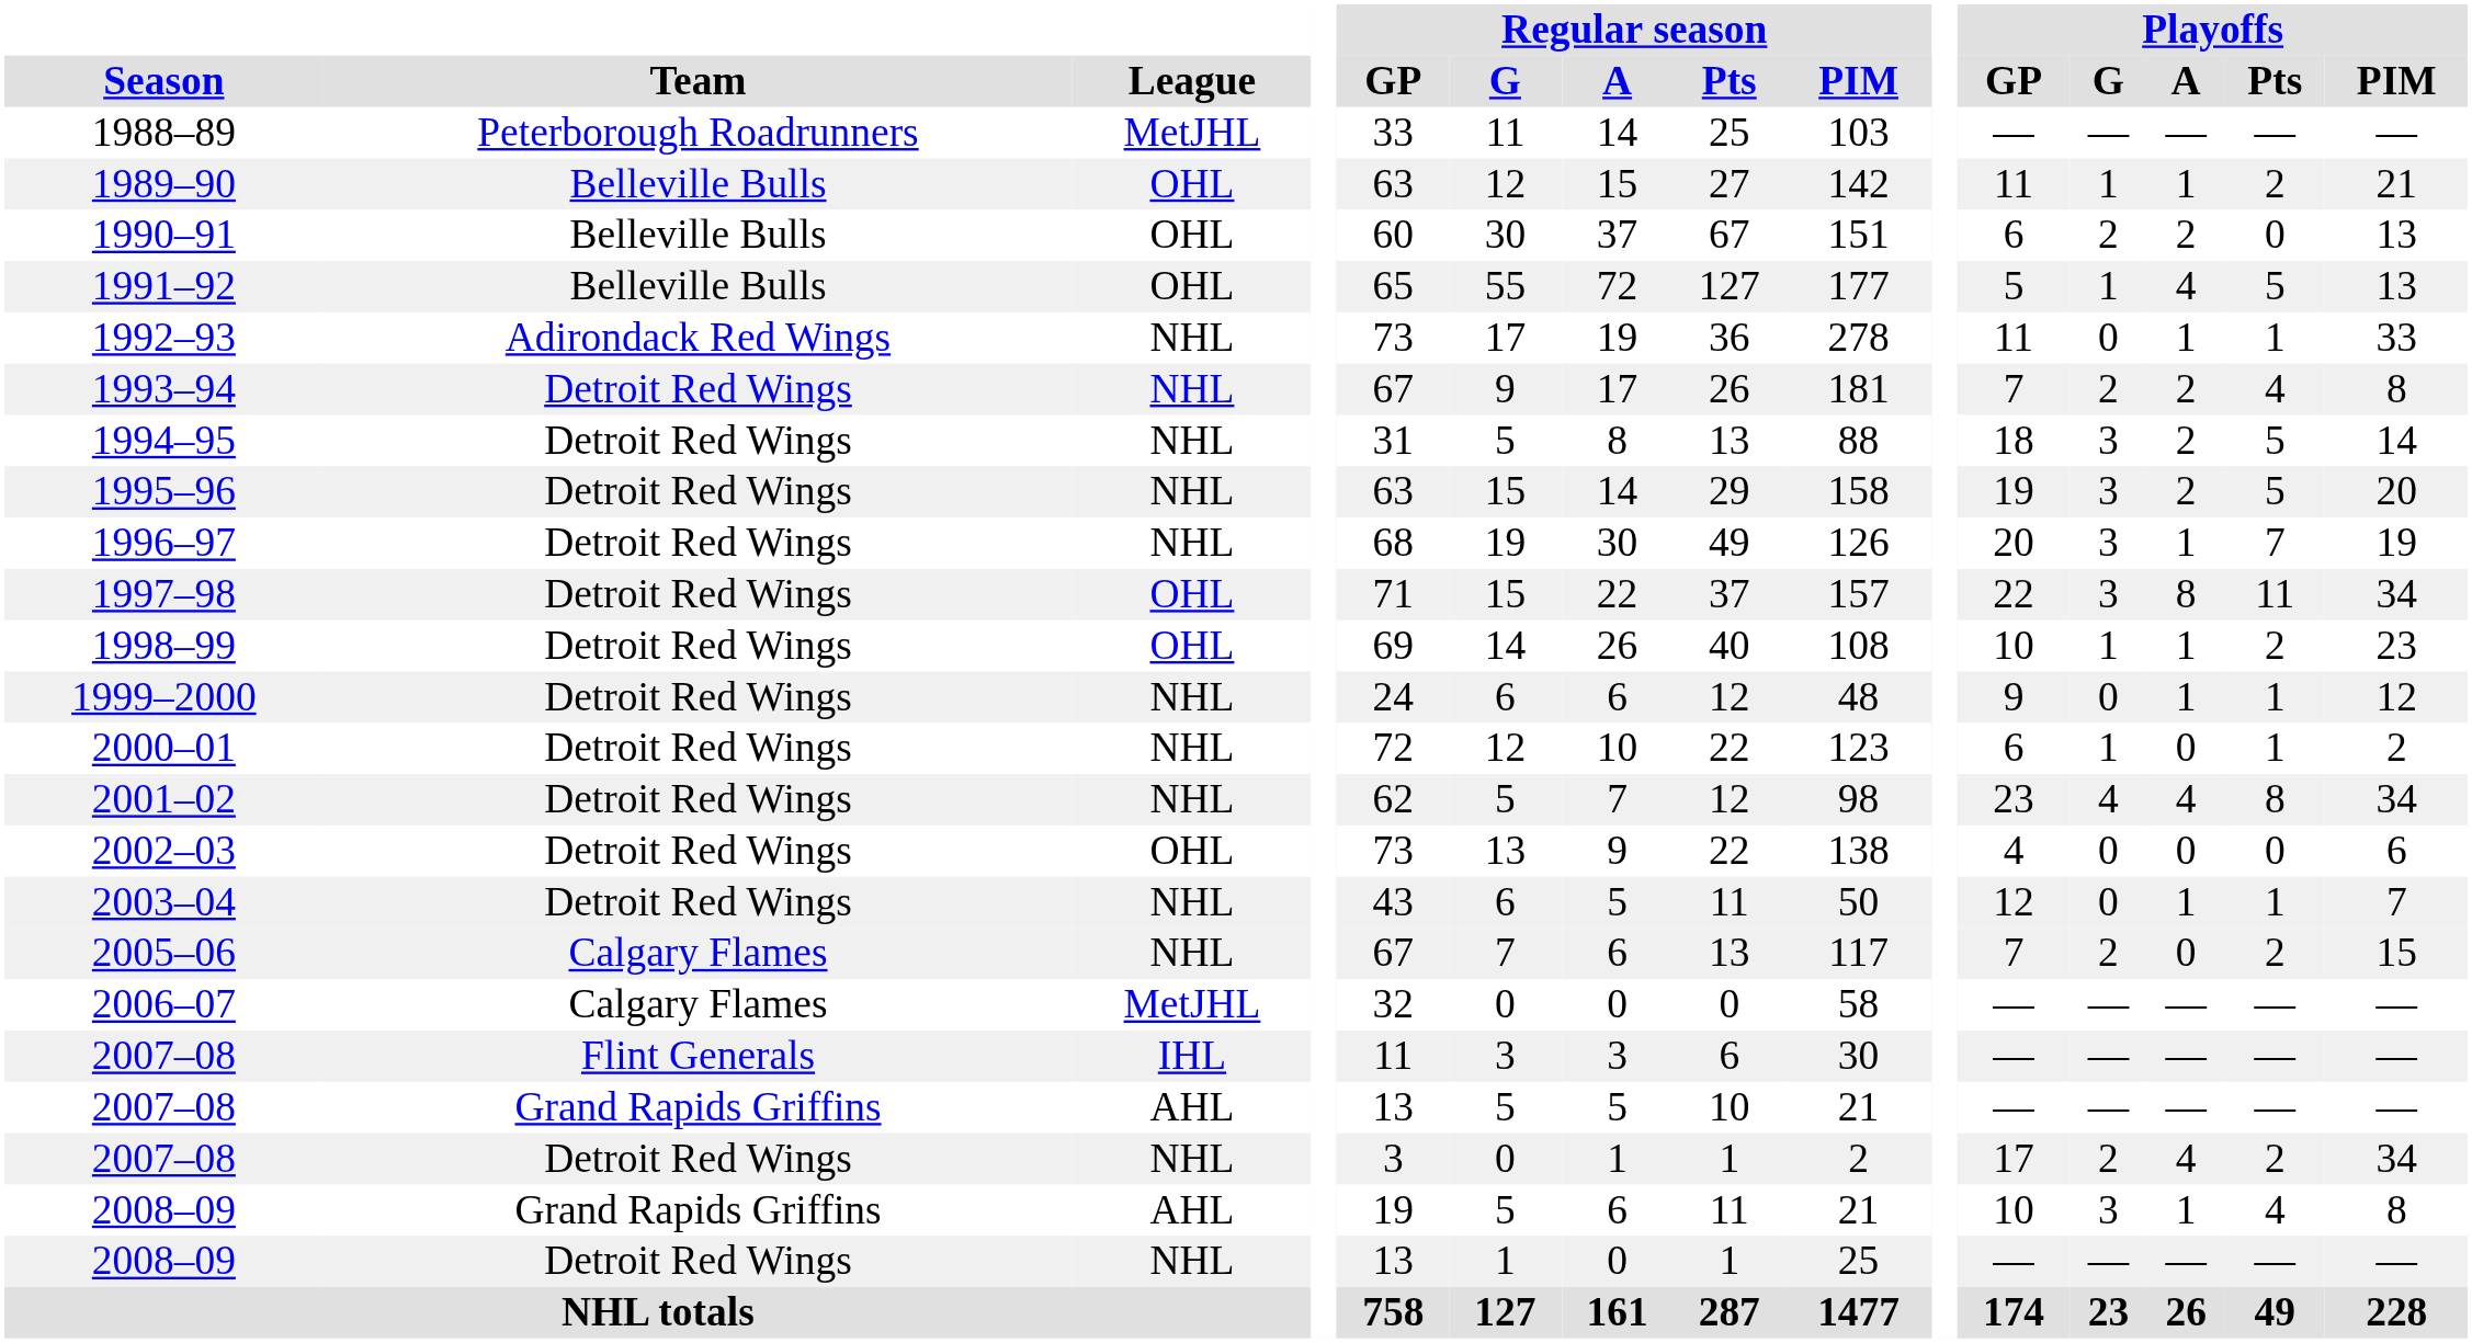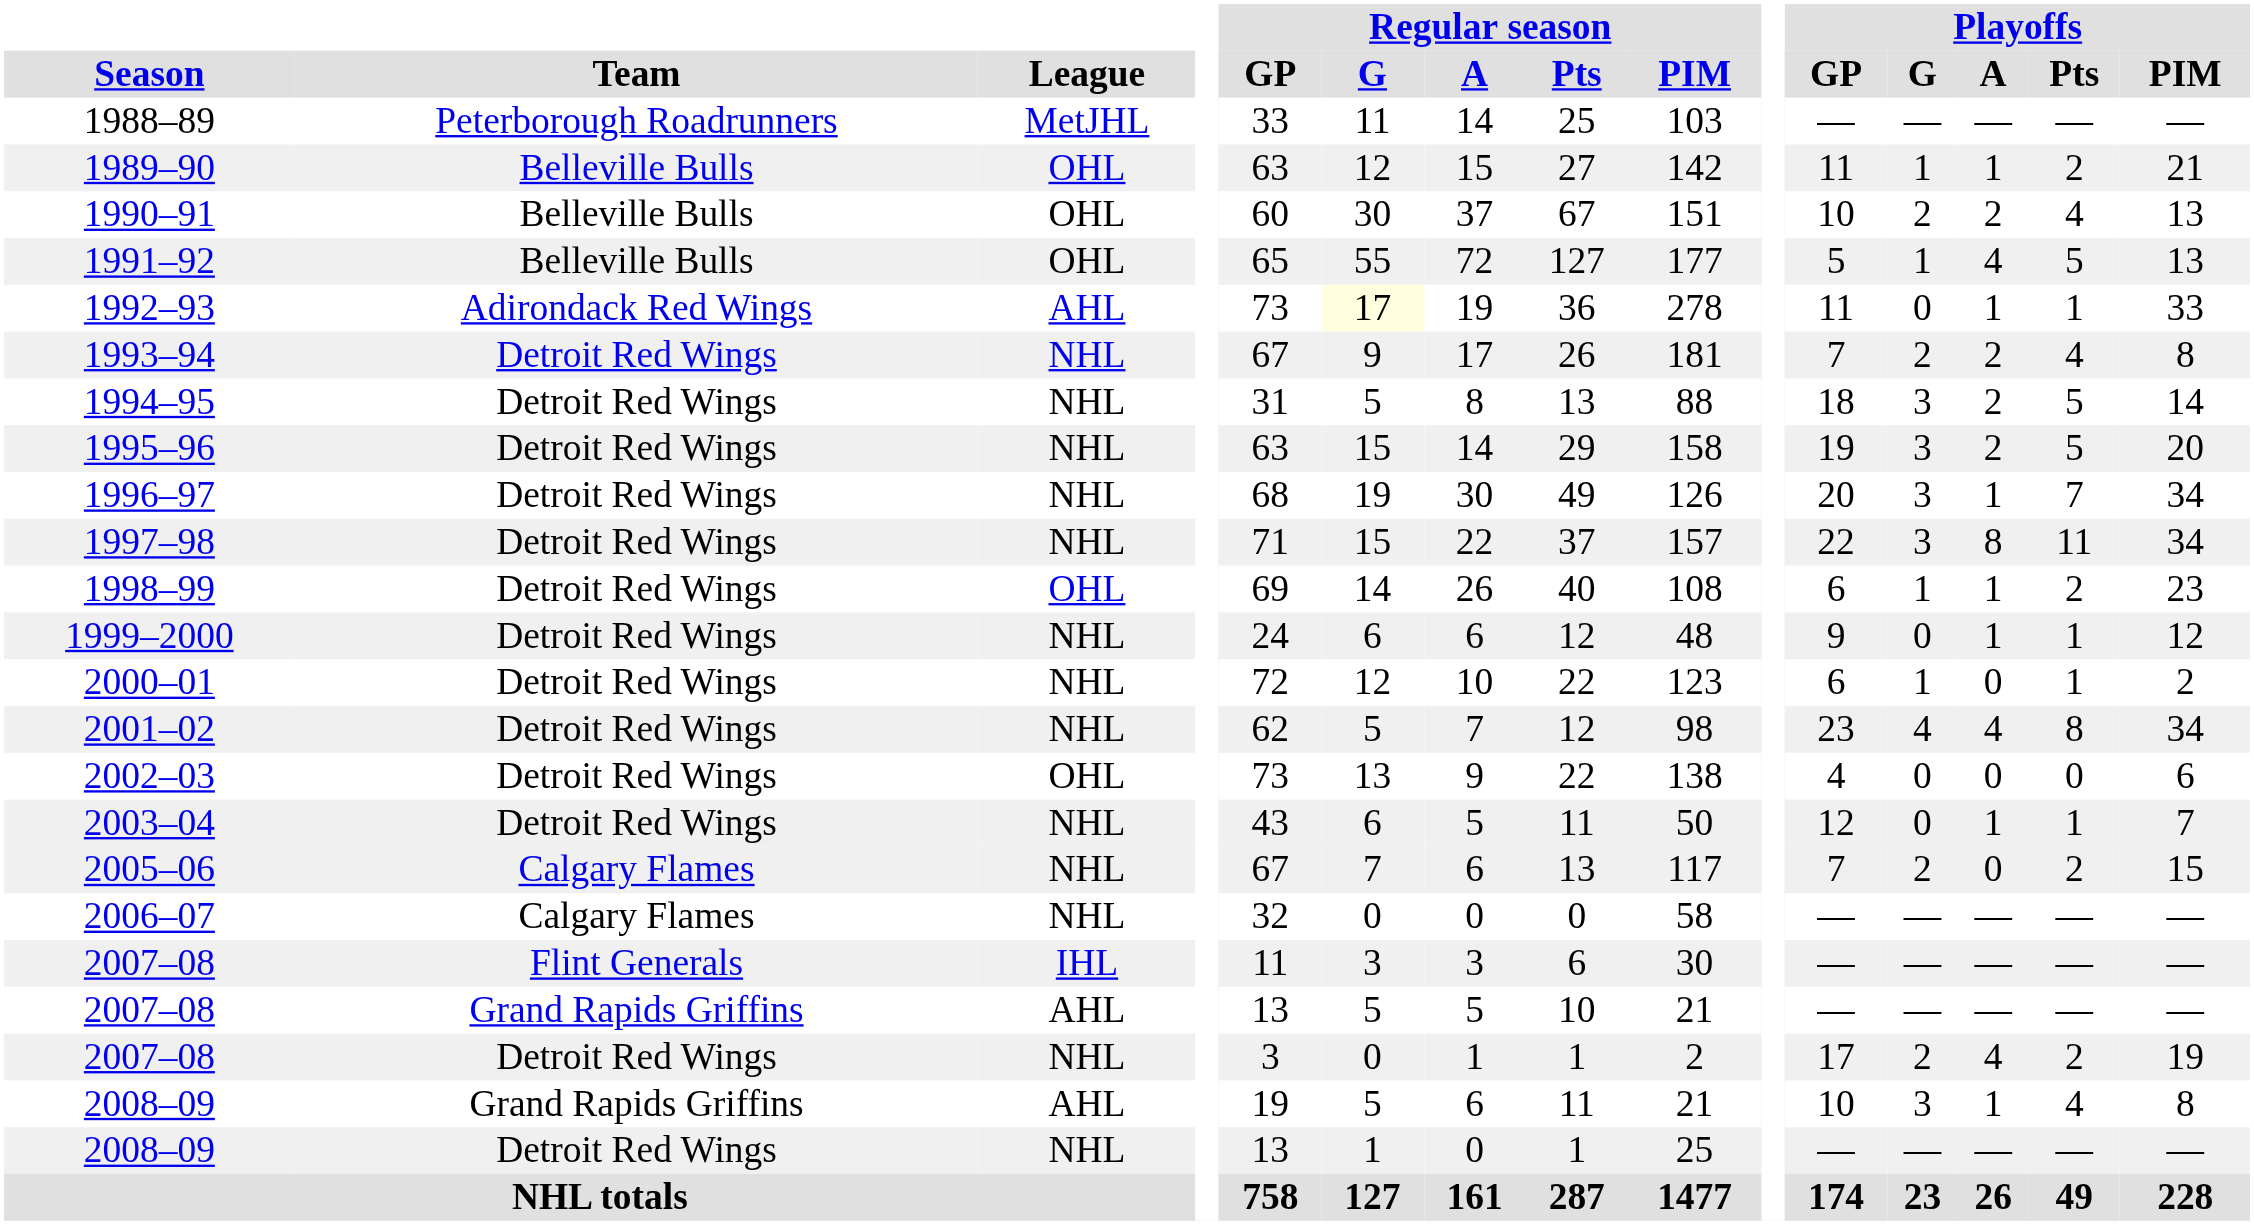1990–91 | Playoffs / GP: 6 -> 10
1990–91 | Playoffs / Pts: 0 -> 4
1992–93 | League: NHL -> AHL
1992–93 | Regular season / G: no background -> lightyellow background
1996–97 | Playoffs / PIM: 19 -> 34
1997–98 | League: OHL -> NHL
1998–99 | Playoffs / GP: 10 -> 6
2006–07 | League: MetJHL -> NHL
2007–08 / Detroit Red Wings | Playoffs / PIM: 34 -> 19
